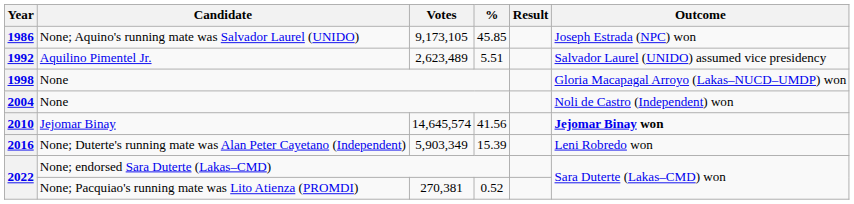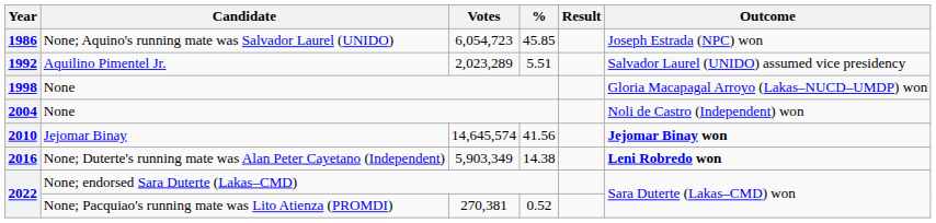1986 | Votes: 9,173,105 -> 6,054,723
1992 | Votes: 2,623,489 -> 2,023,289
2016 | %: 15.39 -> 14.38
2016 | Outcome: normal -> bold
